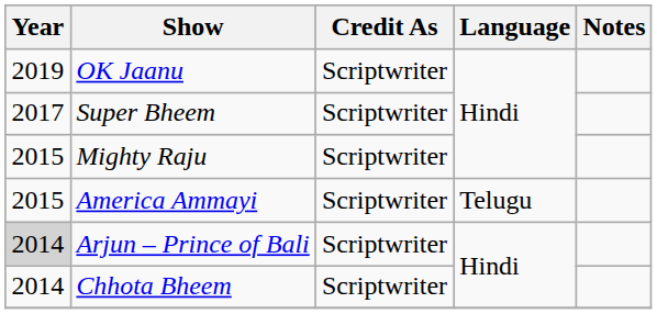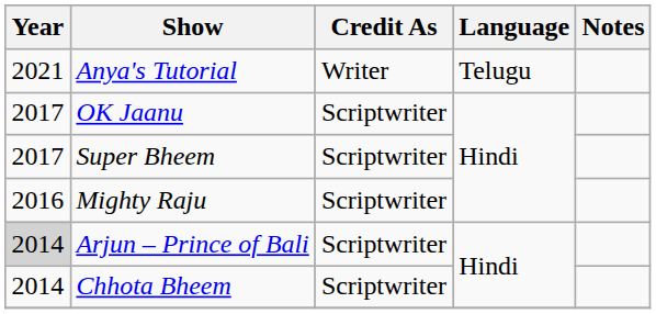+ row: 2021 | Anya's Tutorial | Writer | Telugu
OK Jaanu | Year: 2019 -> 2017
Mighty Raju | Year: 2015 -> 2016
- row: 2015 | America Ammayi | Scriptwriter | Telugu
